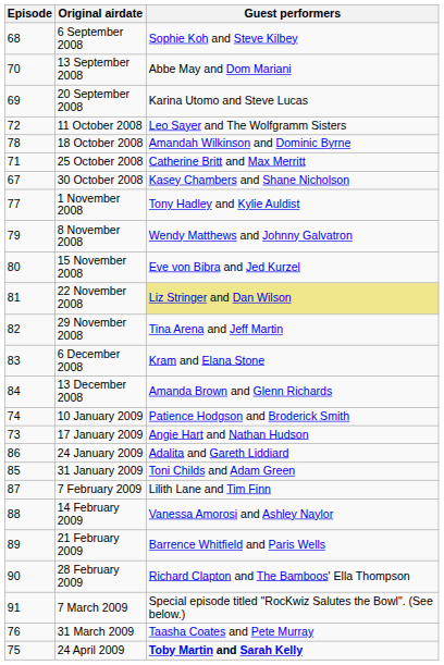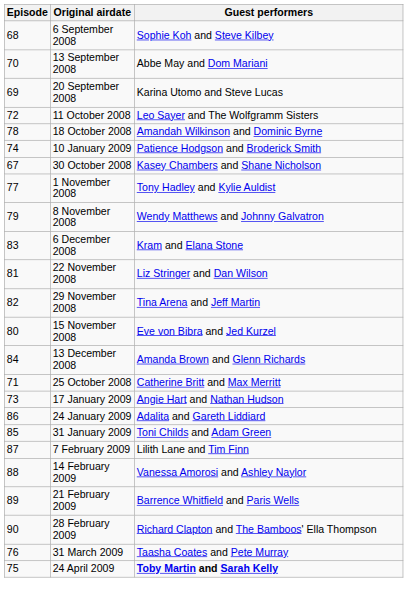rows swapped: 25 October 2008 <-> 10 January 2009
rows swapped: 15 November 2008 <-> 6 December 2008
22 November 2008 | Guest performers: khaki background -> no background
- row: 91 | 7 March 2009 | Special episode titled "RocKwiz Salutes the Bowl". (See below.)
